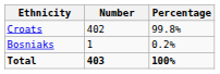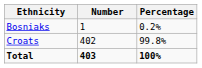rows swapped: Croats <-> Bosniaks
